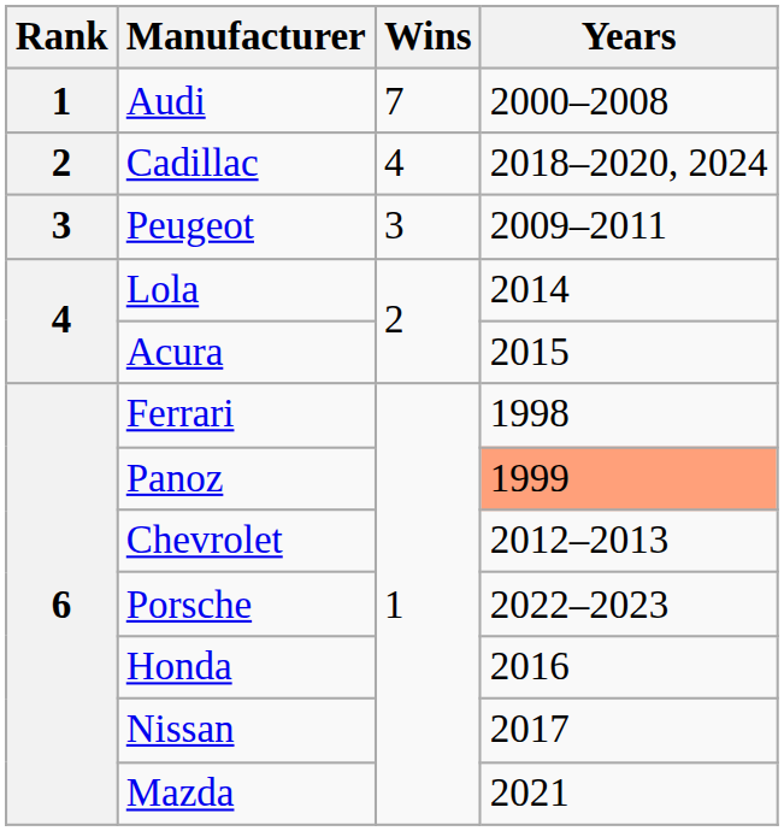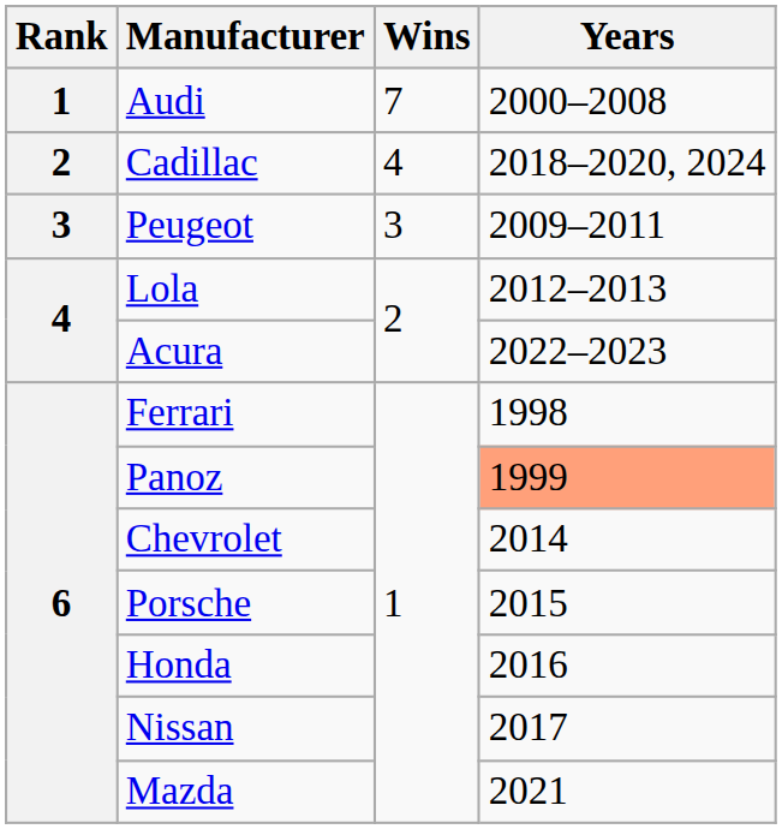Lola | Years: 2014 -> 2012–2013
Acura | Years: 2015 -> 2022–2023
Chevrolet | Years: 2012–2013 -> 2014
Porsche | Years: 2022–2023 -> 2015
